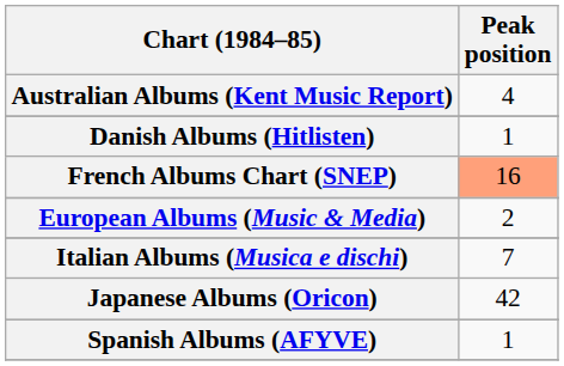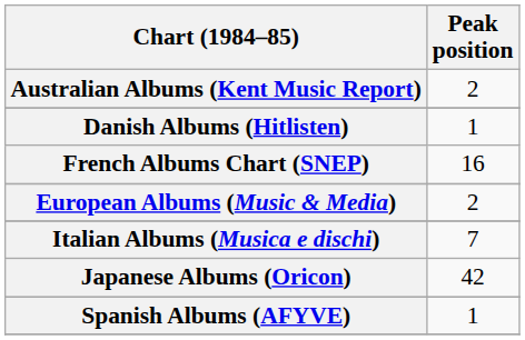Australian Albums (Kent Music Report) | Peak position: 4 -> 2
French Albums Chart (SNEP) | Peak position: lightsalmon background -> no background
